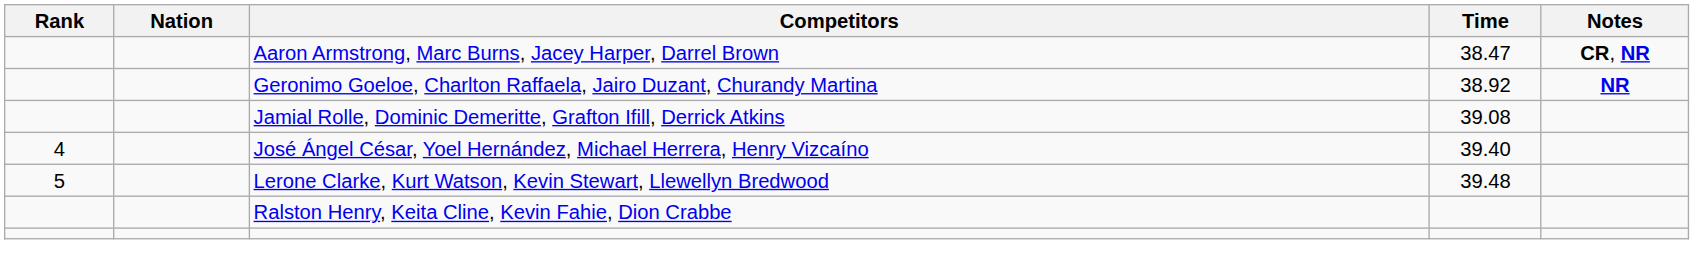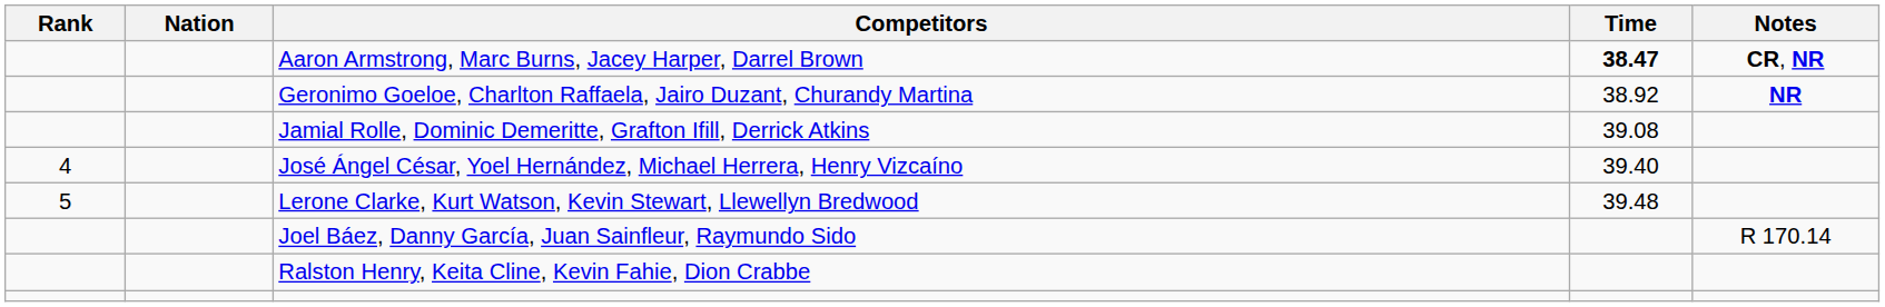Aaron Armstrong, Marc Burns, Jacey Harper, Darrel Brown | Time: normal -> bold
+ row: Joel Báez, Danny García, Juan Sainfleur, Raymundo Sido | R 170.14
